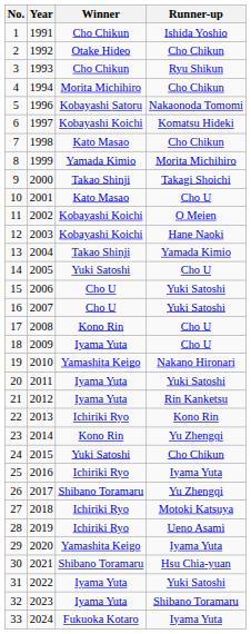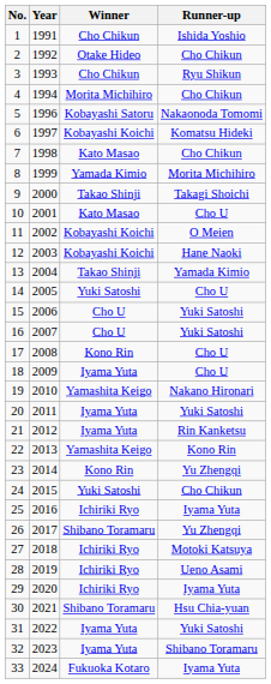22 | Winner: Ichiriki Ryo -> Yamashita Keigo
29 | Winner: Yamashita Keigo -> Ichiriki Ryo
